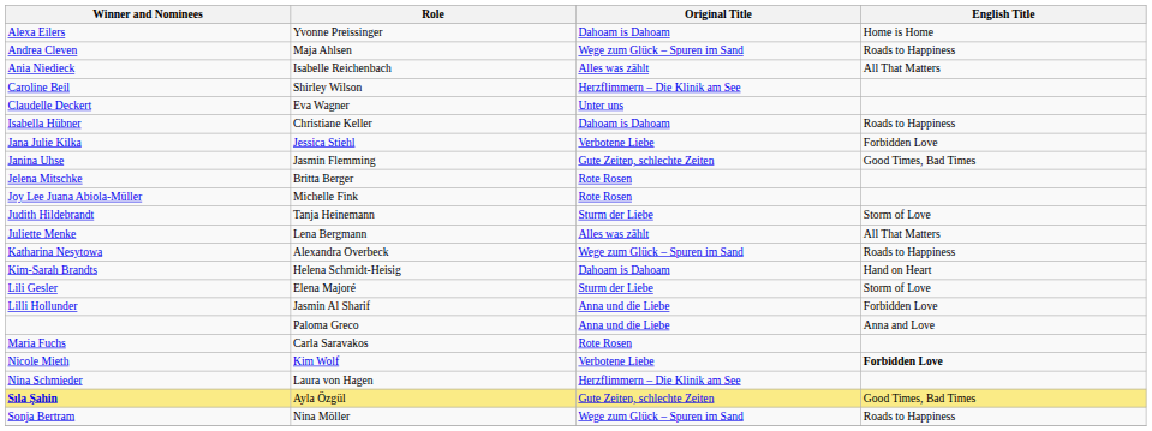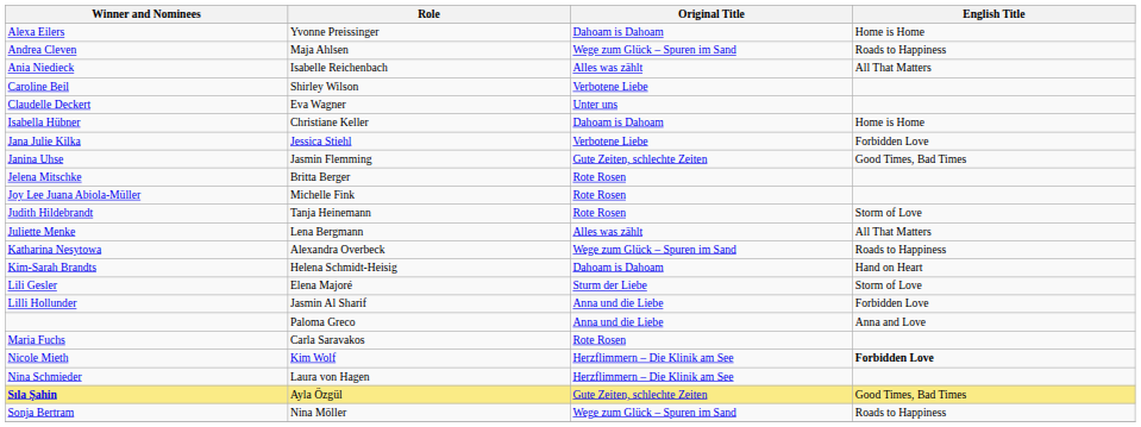Caroline Beil | Original Title: Herzflimmern – Die Klinik am See -> Verbotene Liebe
Isabella Hübner | English Title: Roads to Happiness -> Home is Home
Judith Hildebrandt | Original Title: Sturm der Liebe -> Rote Rosen
Nicole Mieth | Original Title: Verbotene Liebe -> Herzflimmern – Die Klinik am See
